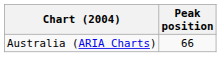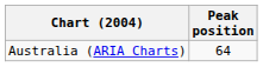Australia (ARIA Charts) | Peak position: 66 -> 64
